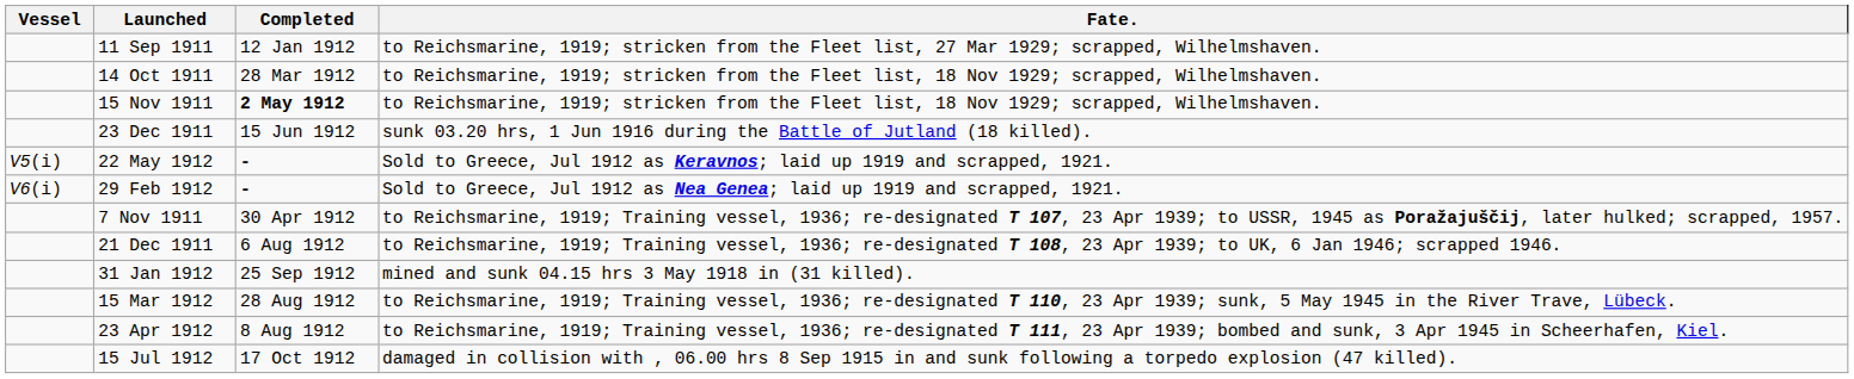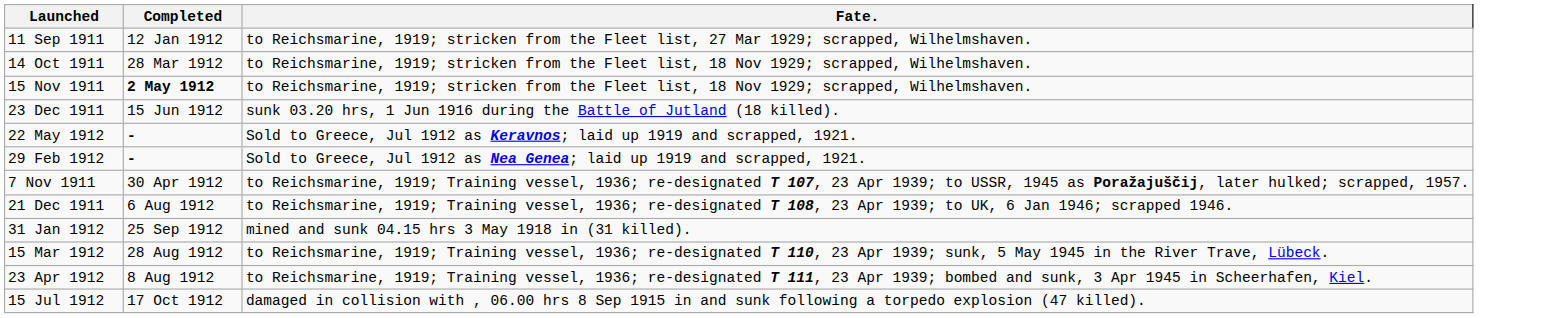- column: Vessel | V5(i) | V6(i)
